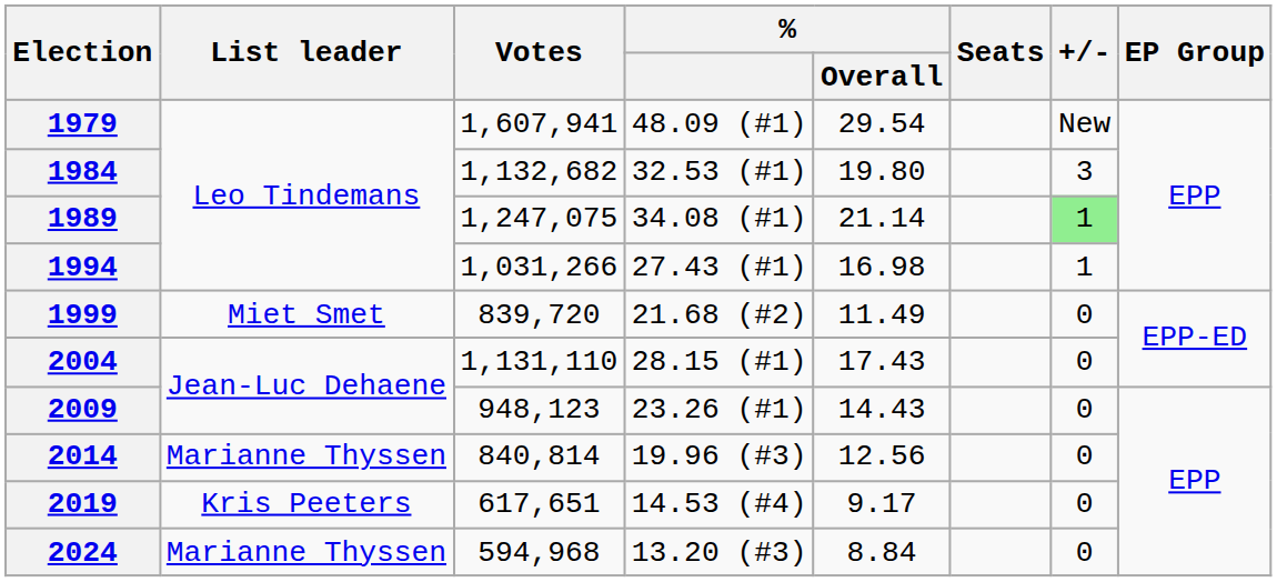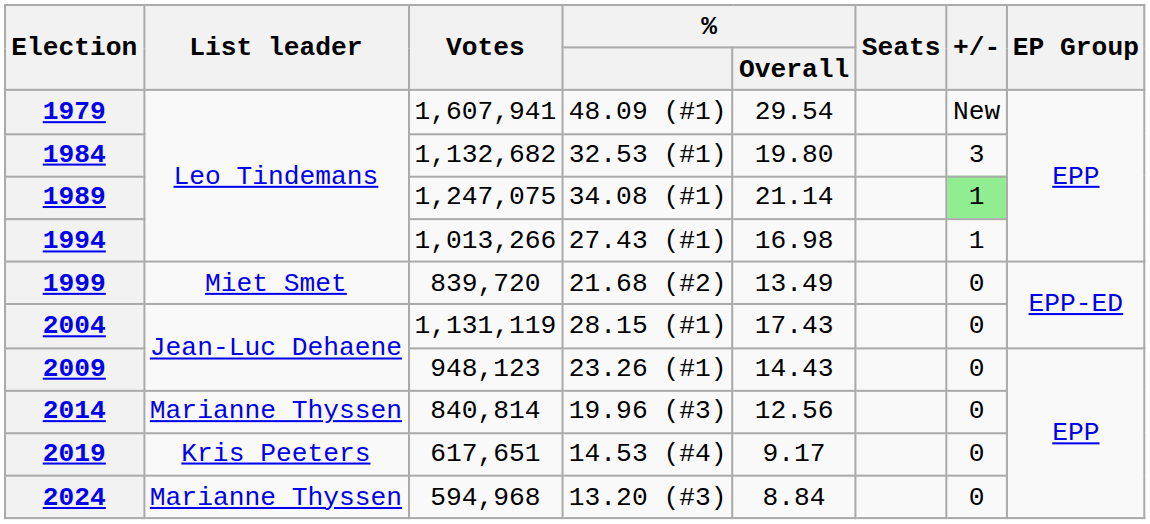1994 | Votes: 1,031,266 -> 1,013,266
1999 | % / Overall: 11.49 -> 13.49
2004 | Votes: 1,131,110 -> 1,131,119
